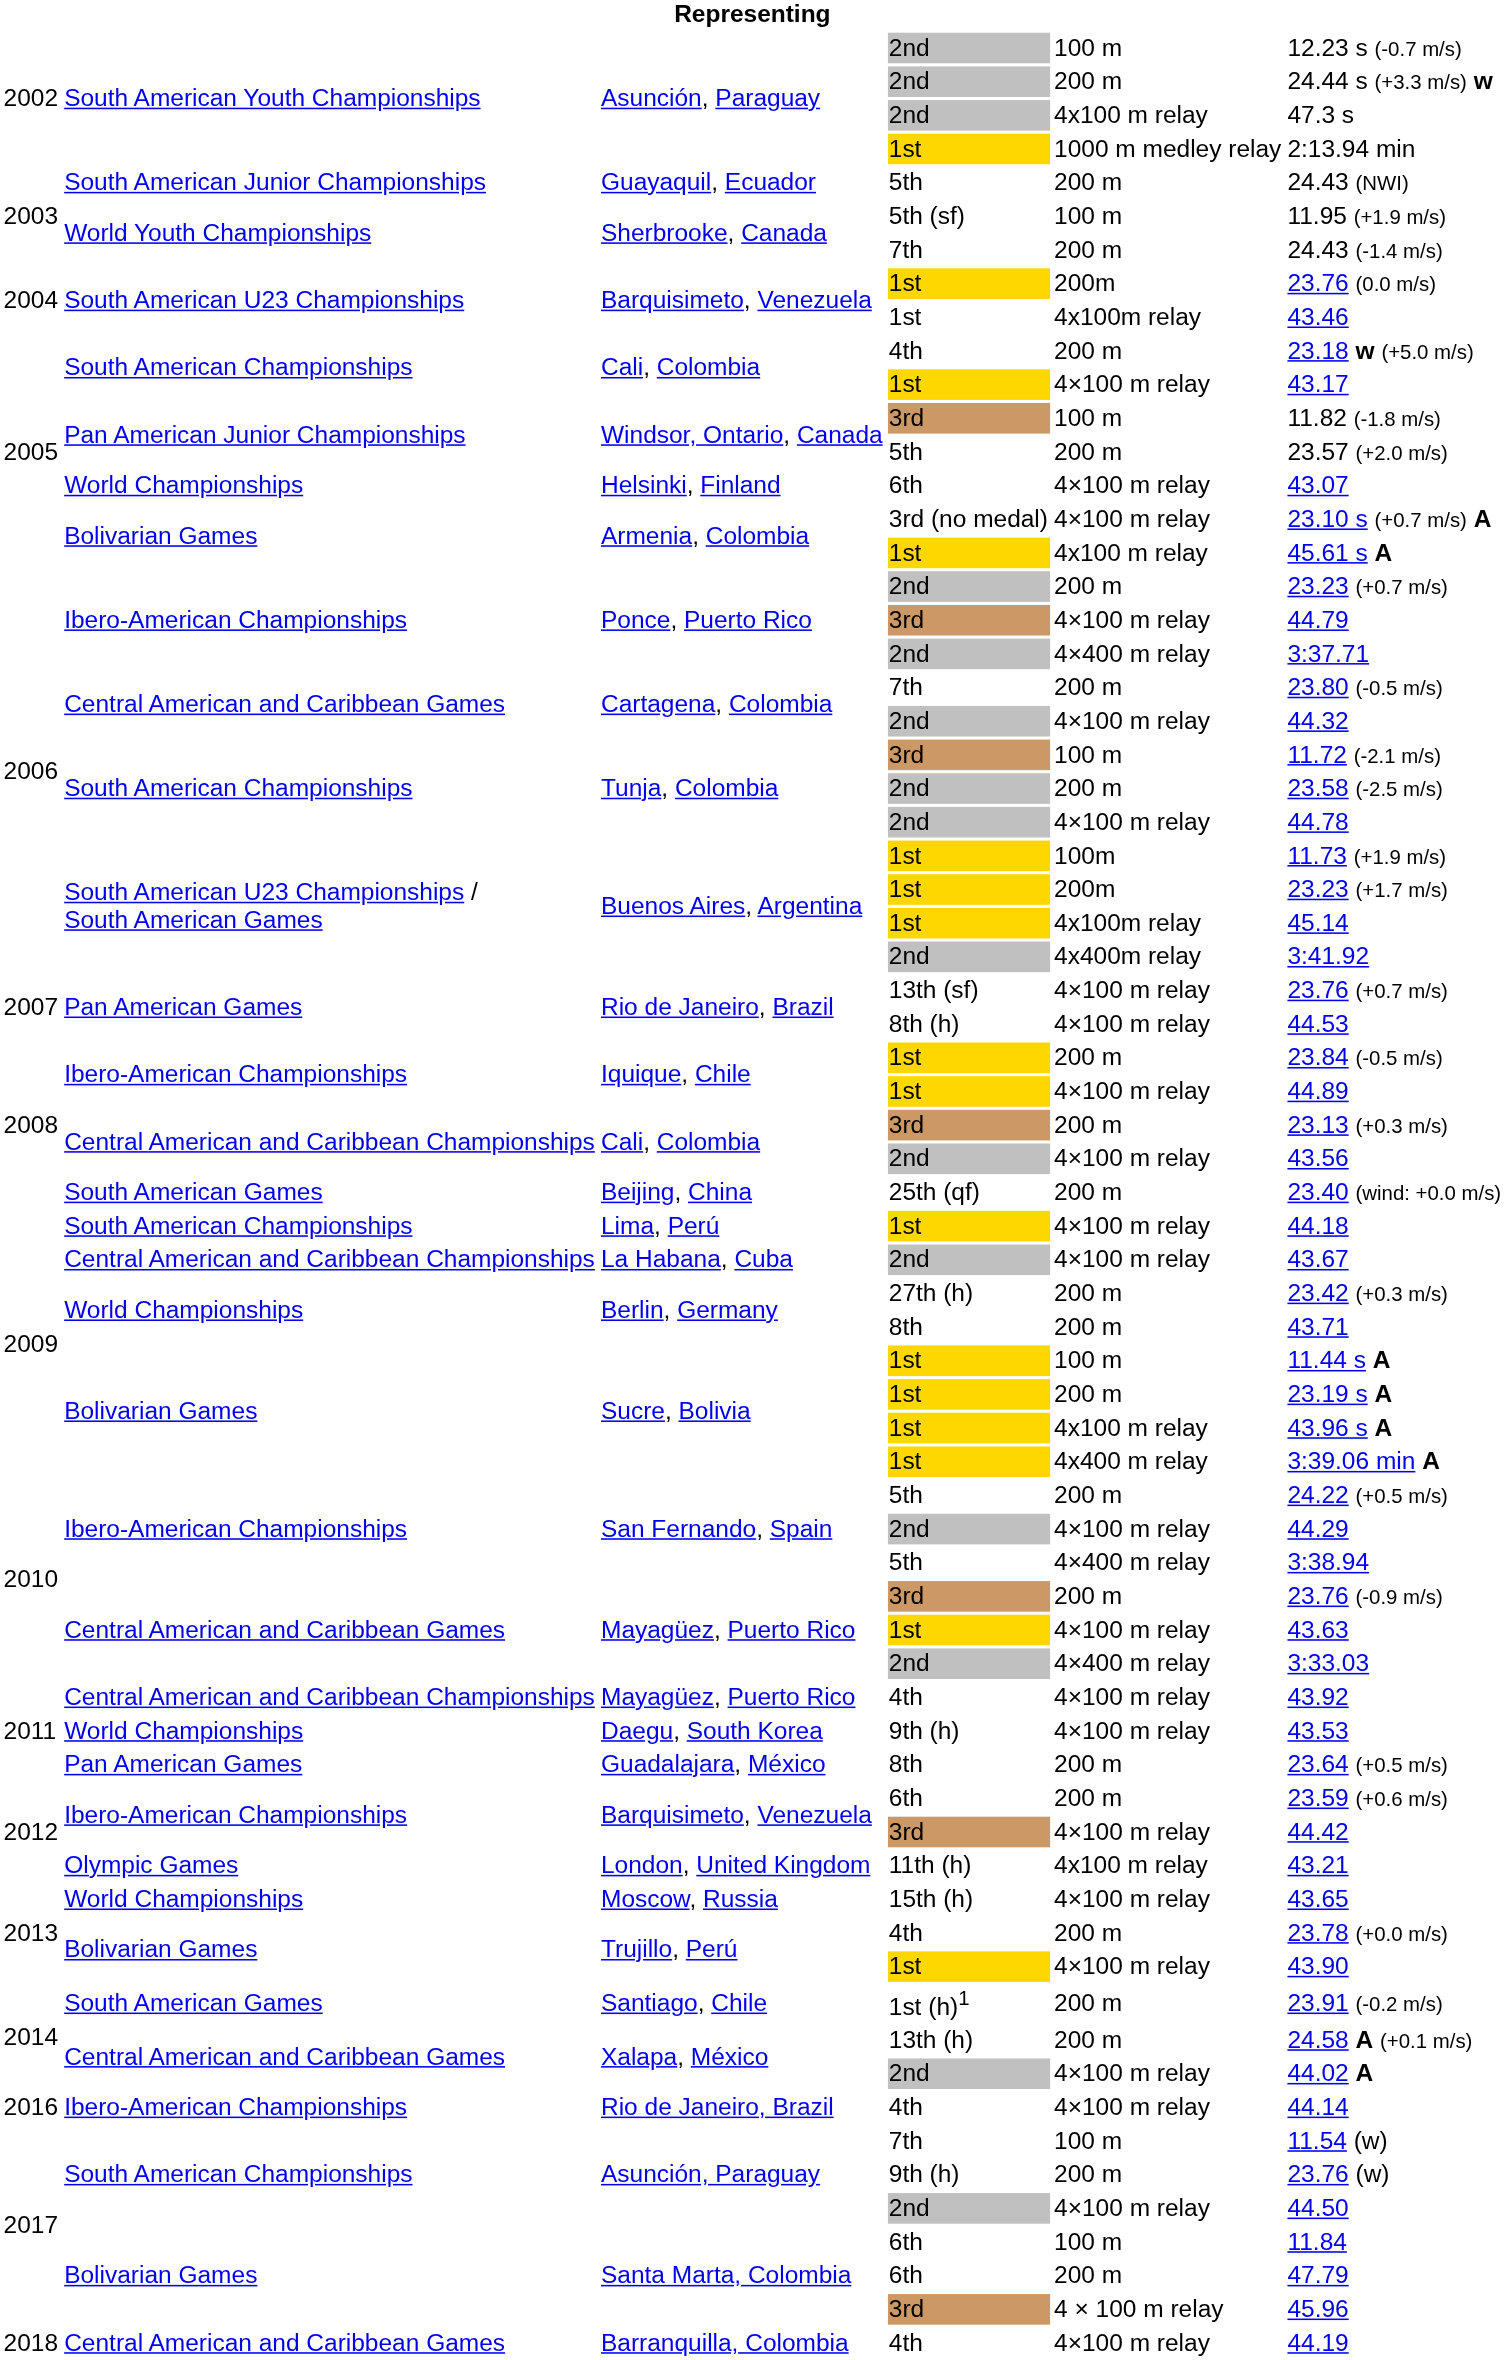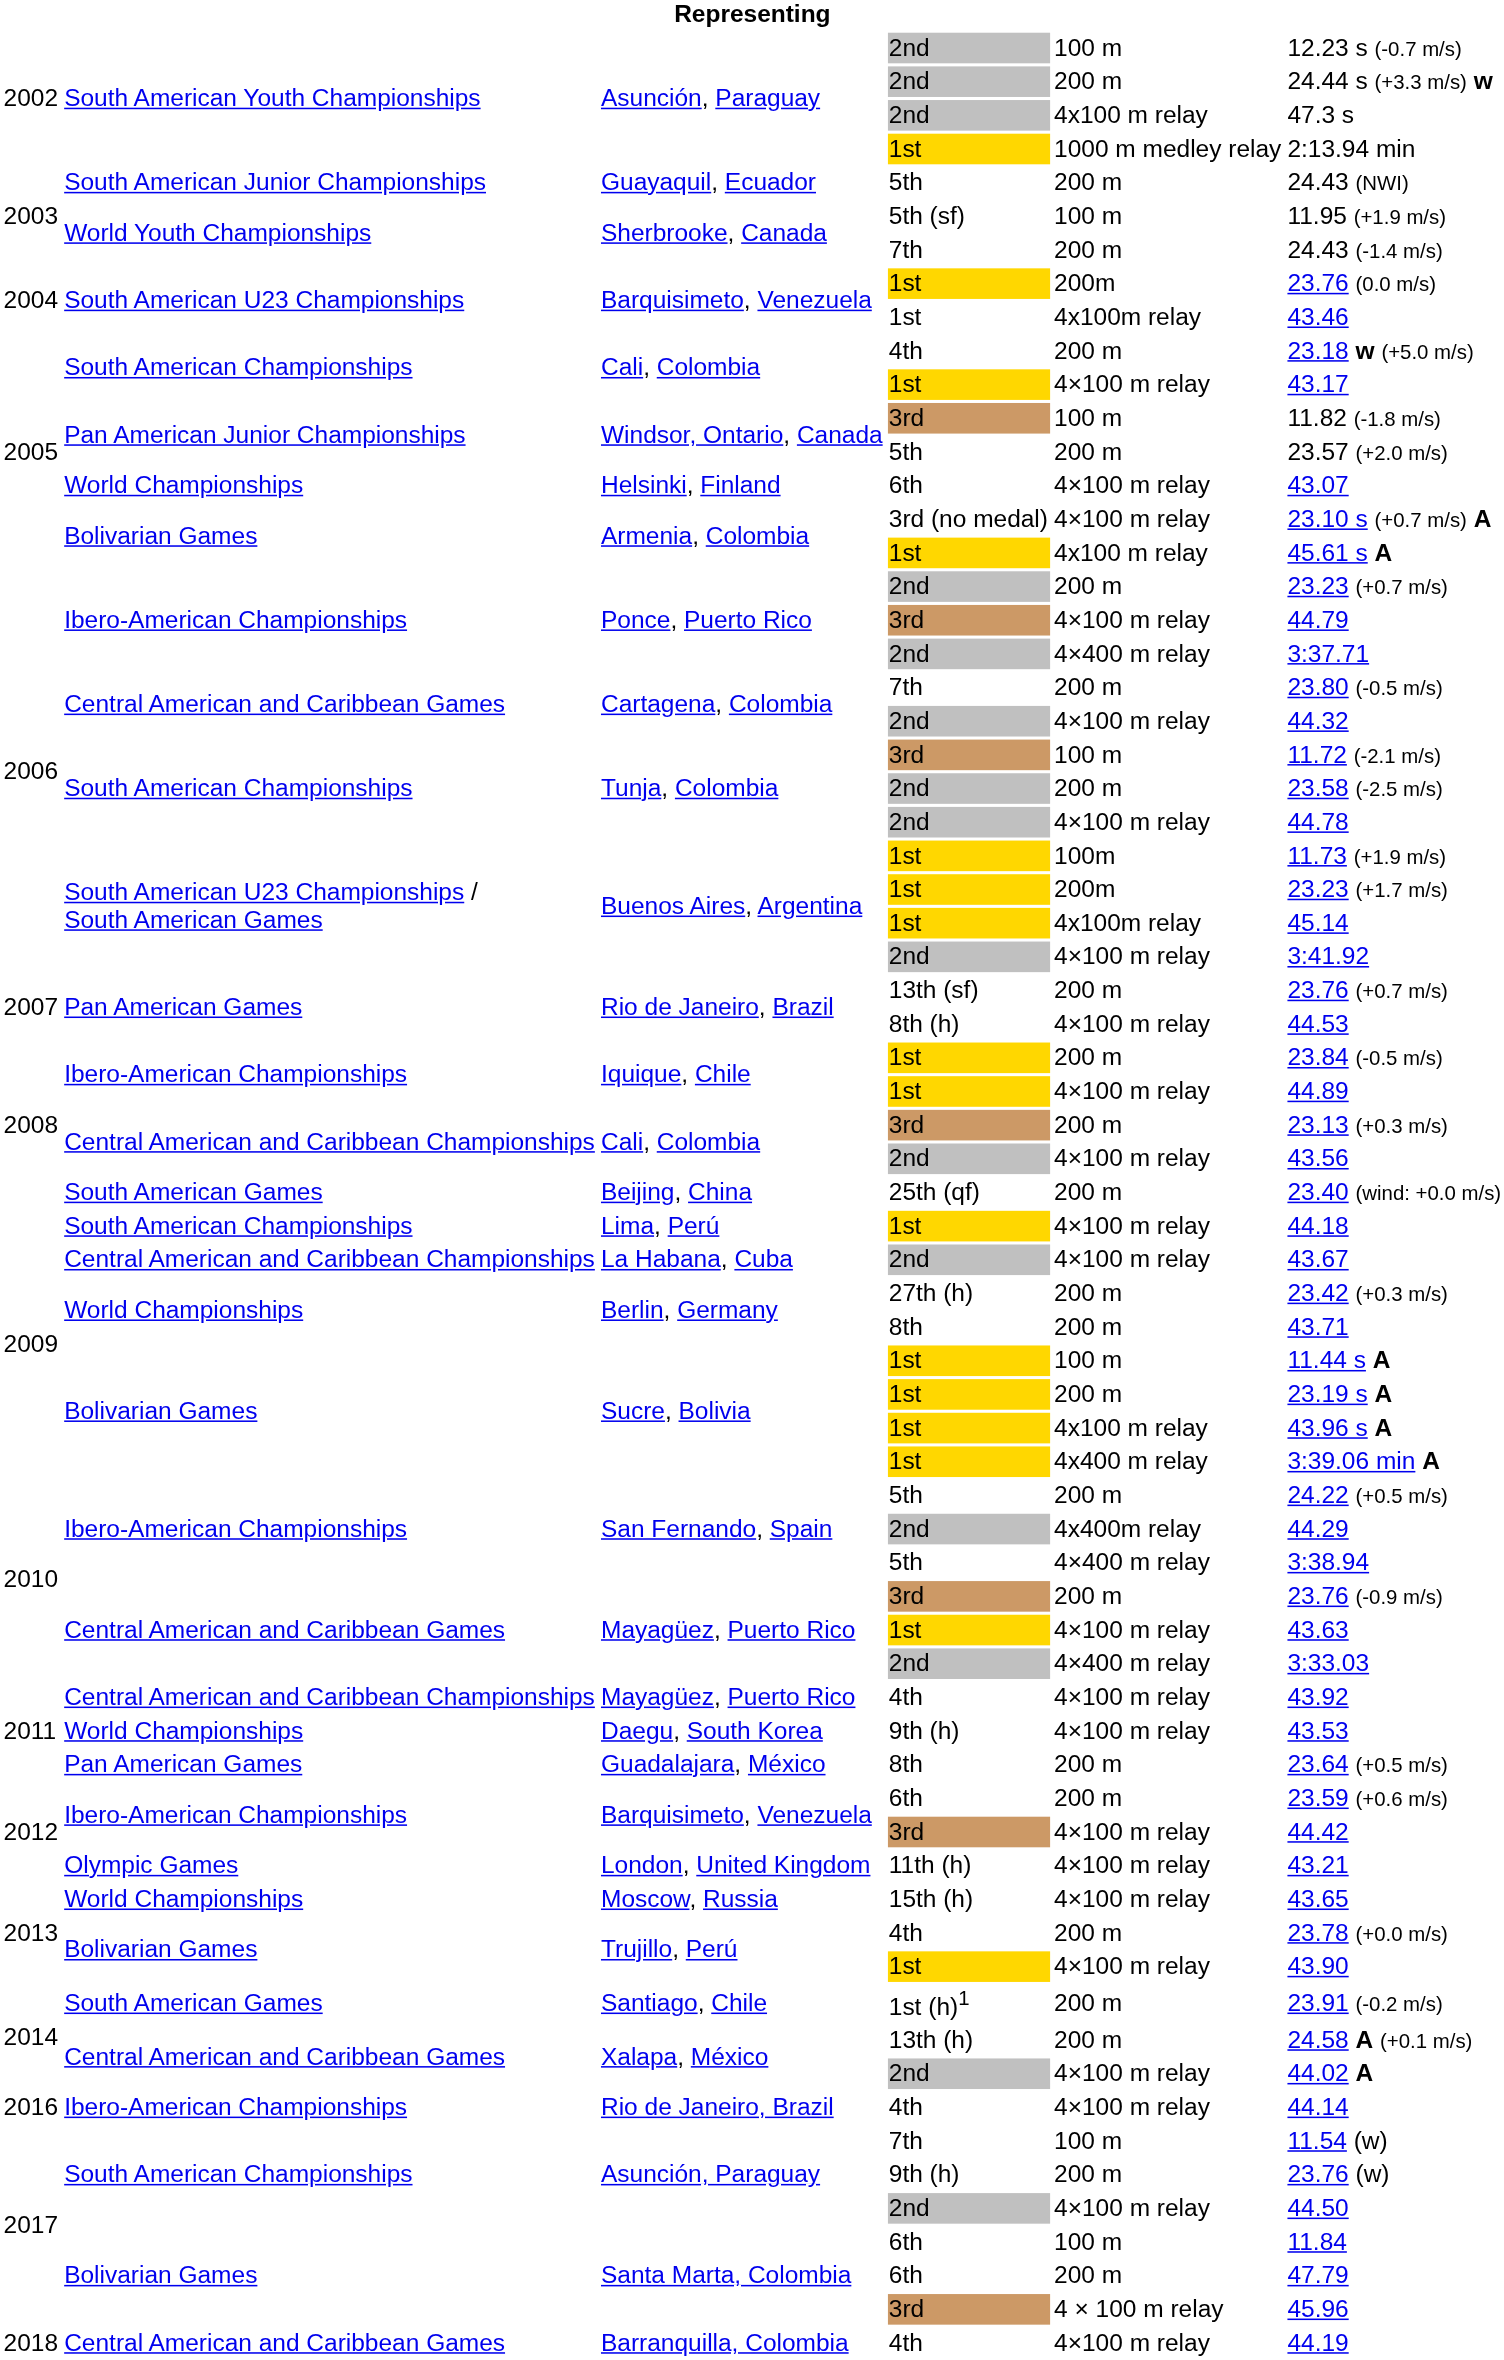Buenos Aires, Argentina / 2nd | column 5: 4x400m relay -> 4×100 m relay
Rio de Janeiro, Brazil / 13th (sf) | column 5: 4×100 m relay -> 200 m
San Fernando, Spain / 2nd | column 5: 4×100 m relay -> 4x400m relay
London, United Kingdom | column 5: 4x100 m relay -> 4×100 m relay
